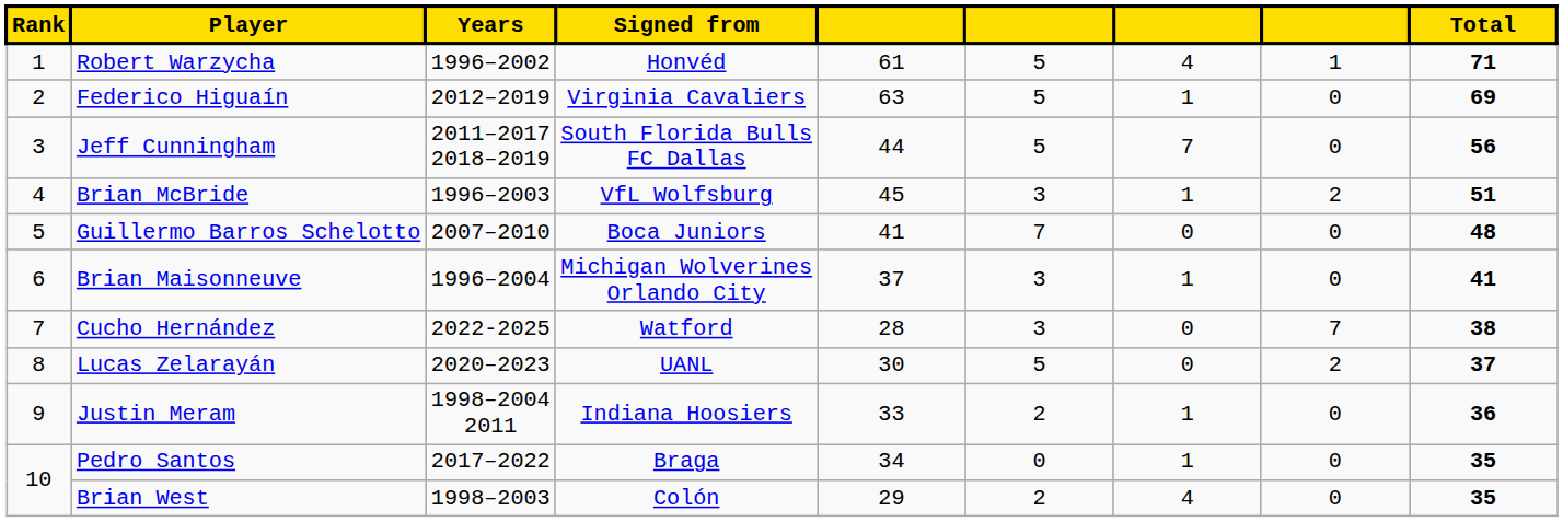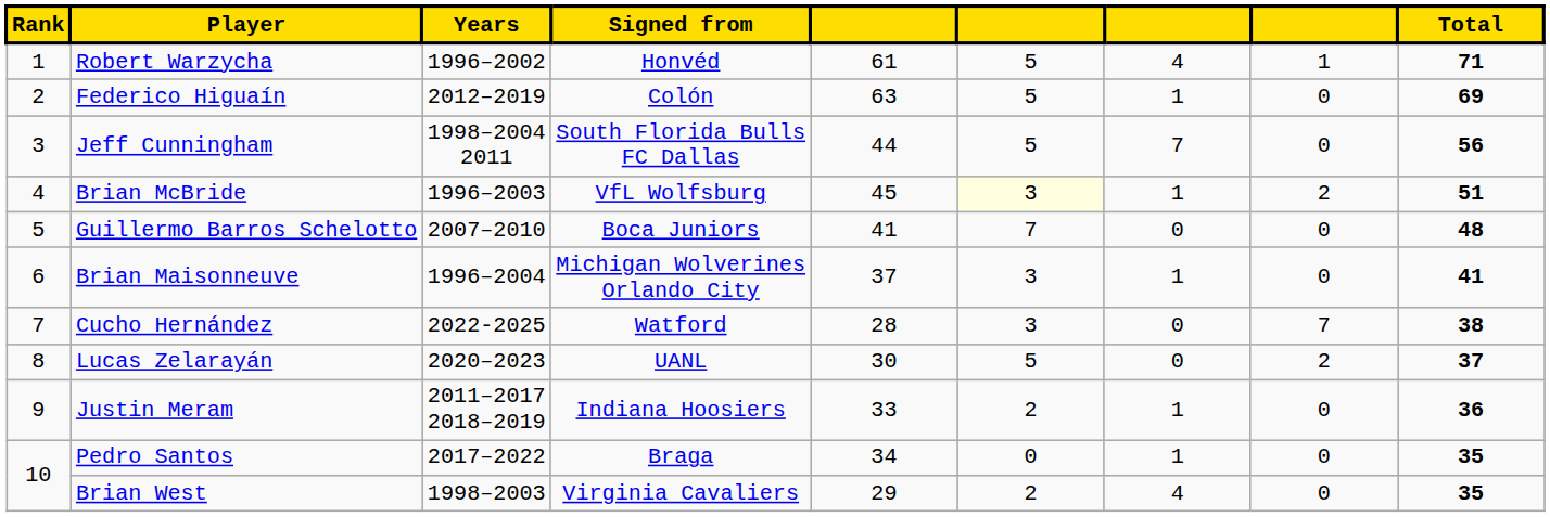Federico Higuaín | Signed from: Virginia Cavaliers -> Colón
Jeff Cunningham | Years: 2011–2017 2018–2019 -> 1998–2004 2011
Brian McBride | column 6: no background -> lightyellow background
Justin Meram | Years: 1998–2004 2011 -> 2011–2017 2018–2019
Brian West | Signed from: Colón -> Virginia Cavaliers
